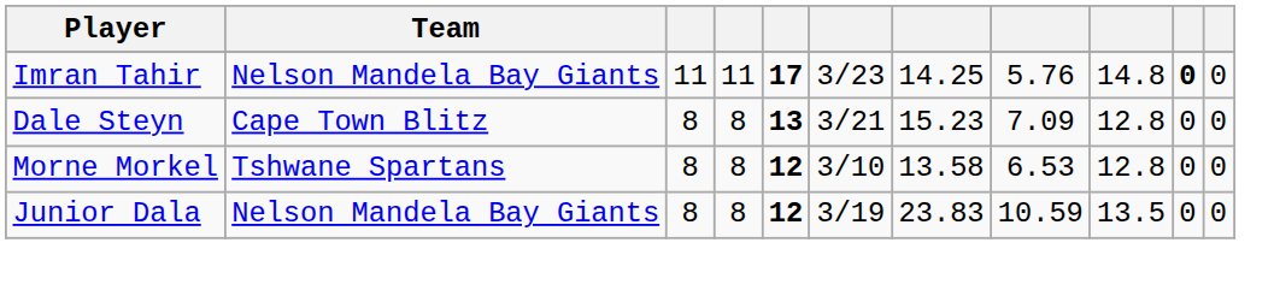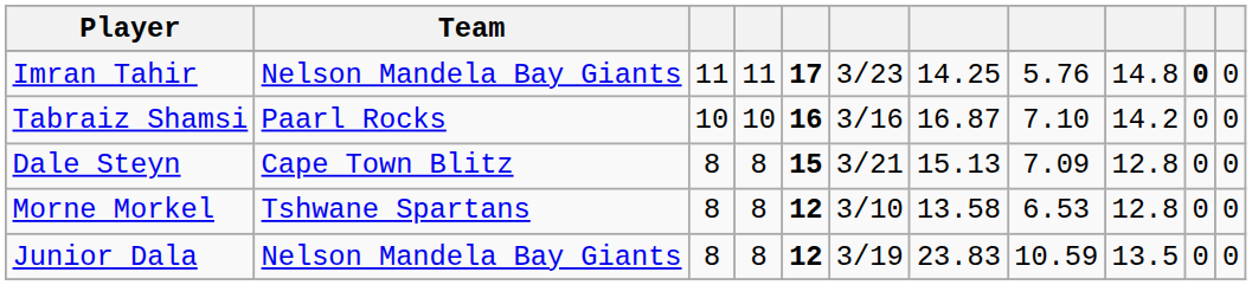+ row: Tabraiz Shamsi | Paarl Rocks | 10 | 10 | 16 | 3/16 | 16.87 | 7.10 | 14.2 | 0 | 0
Dale Steyn | column 5: 13 -> 15
Dale Steyn | column 7: 15.23 -> 15.13
